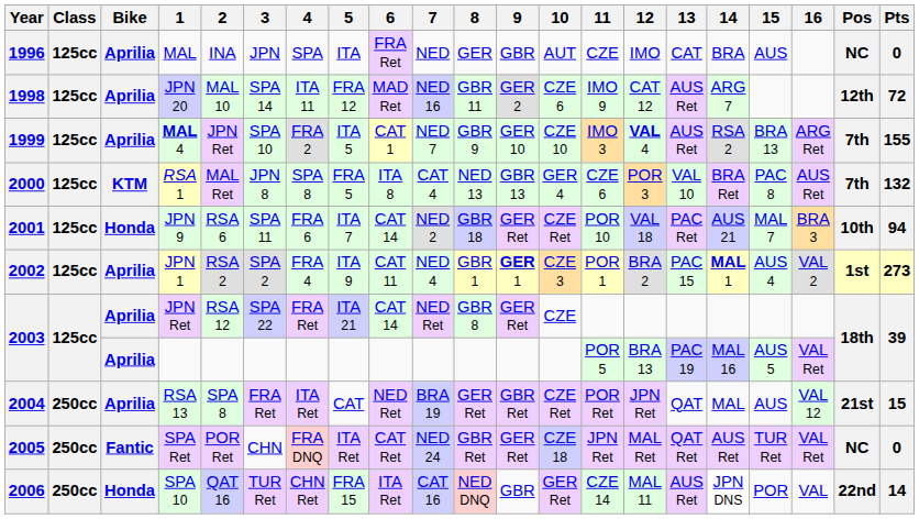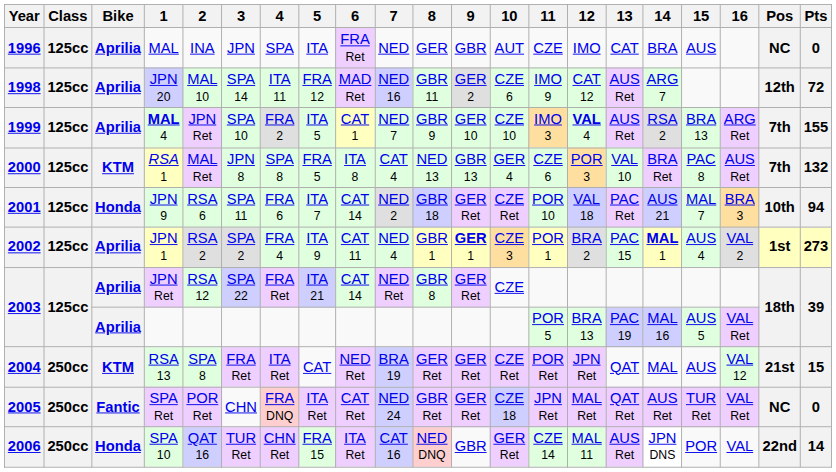2004 | Bike: Aprilia -> KTM
2004 | 9: GBR Ret -> GER Ret
